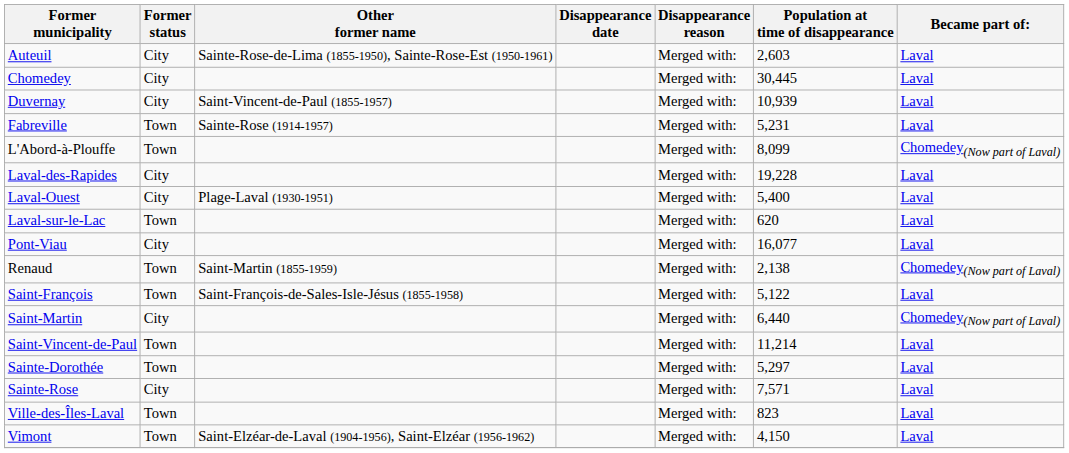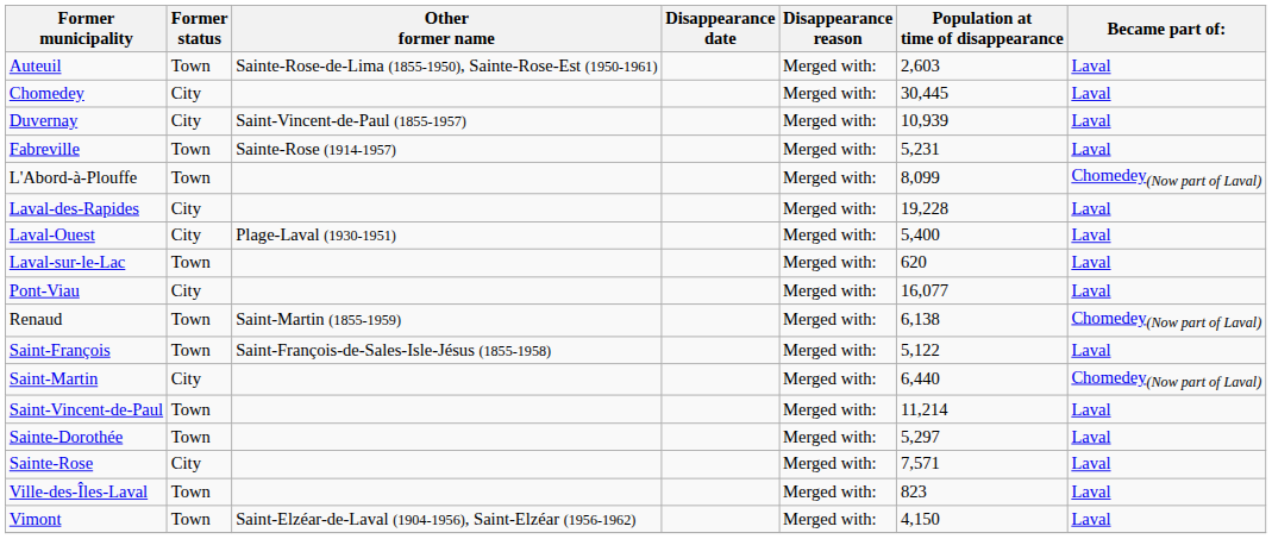Auteuil | Former status: City -> Town
Renaud | Population at time of disappearance: 2,138 -> 6,138
